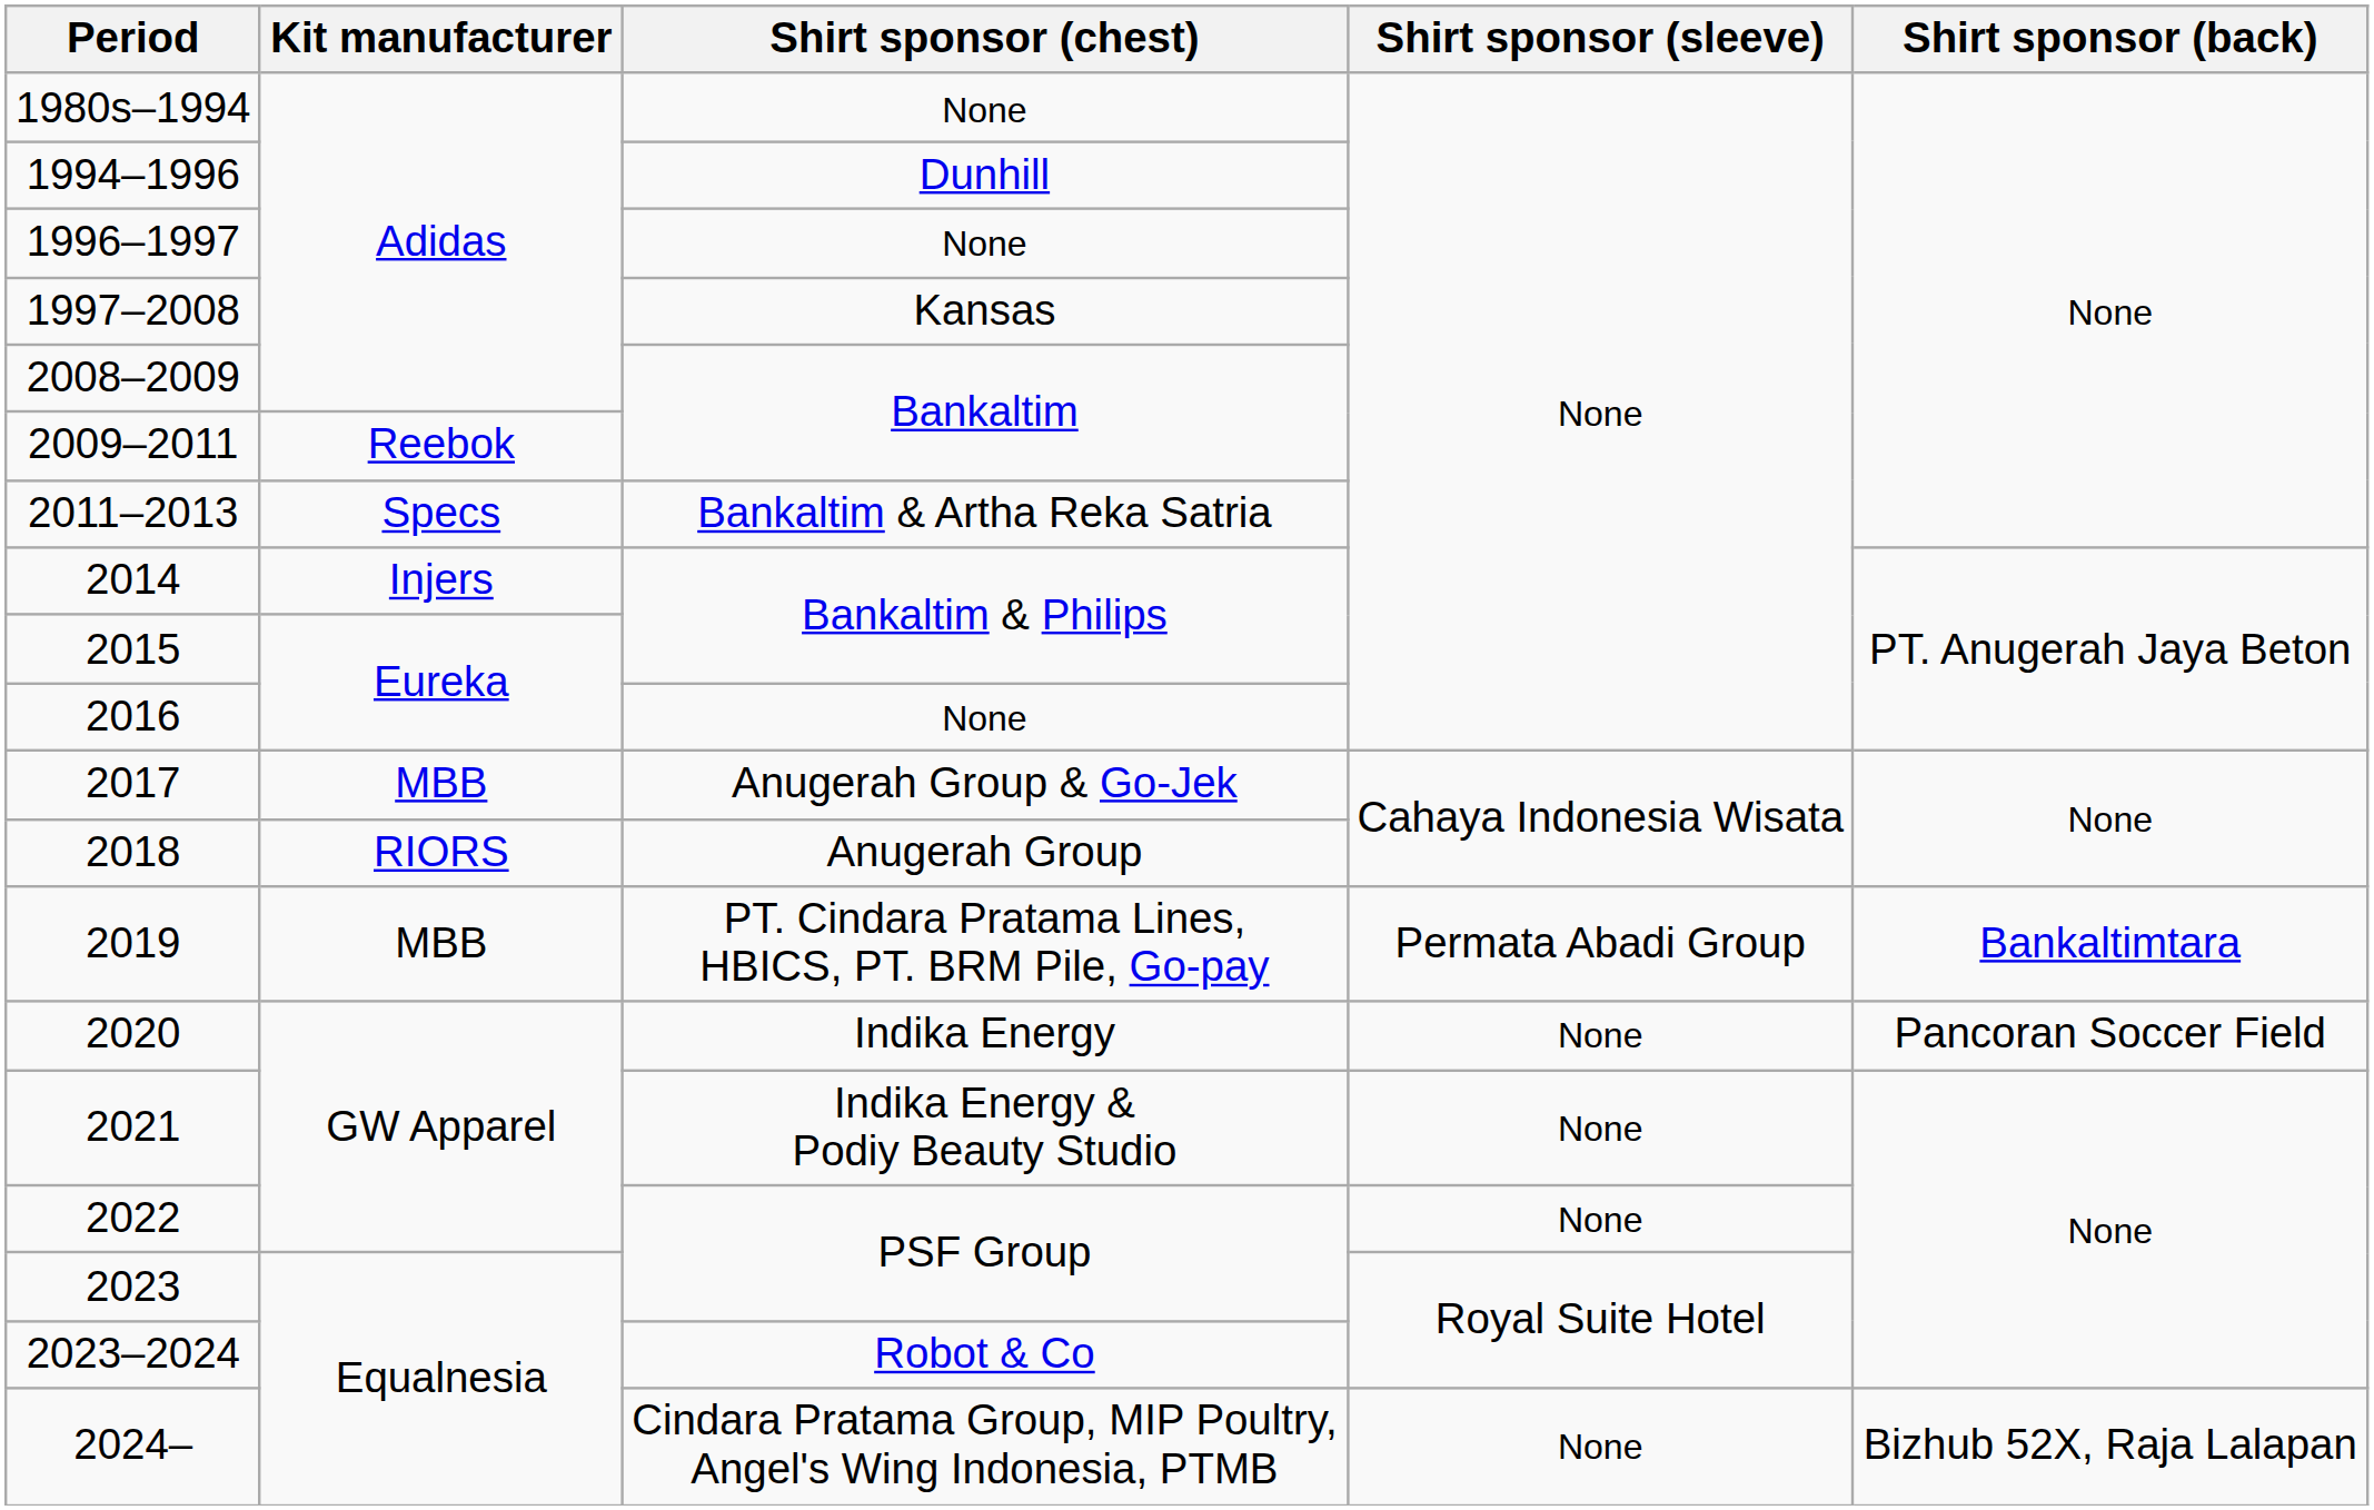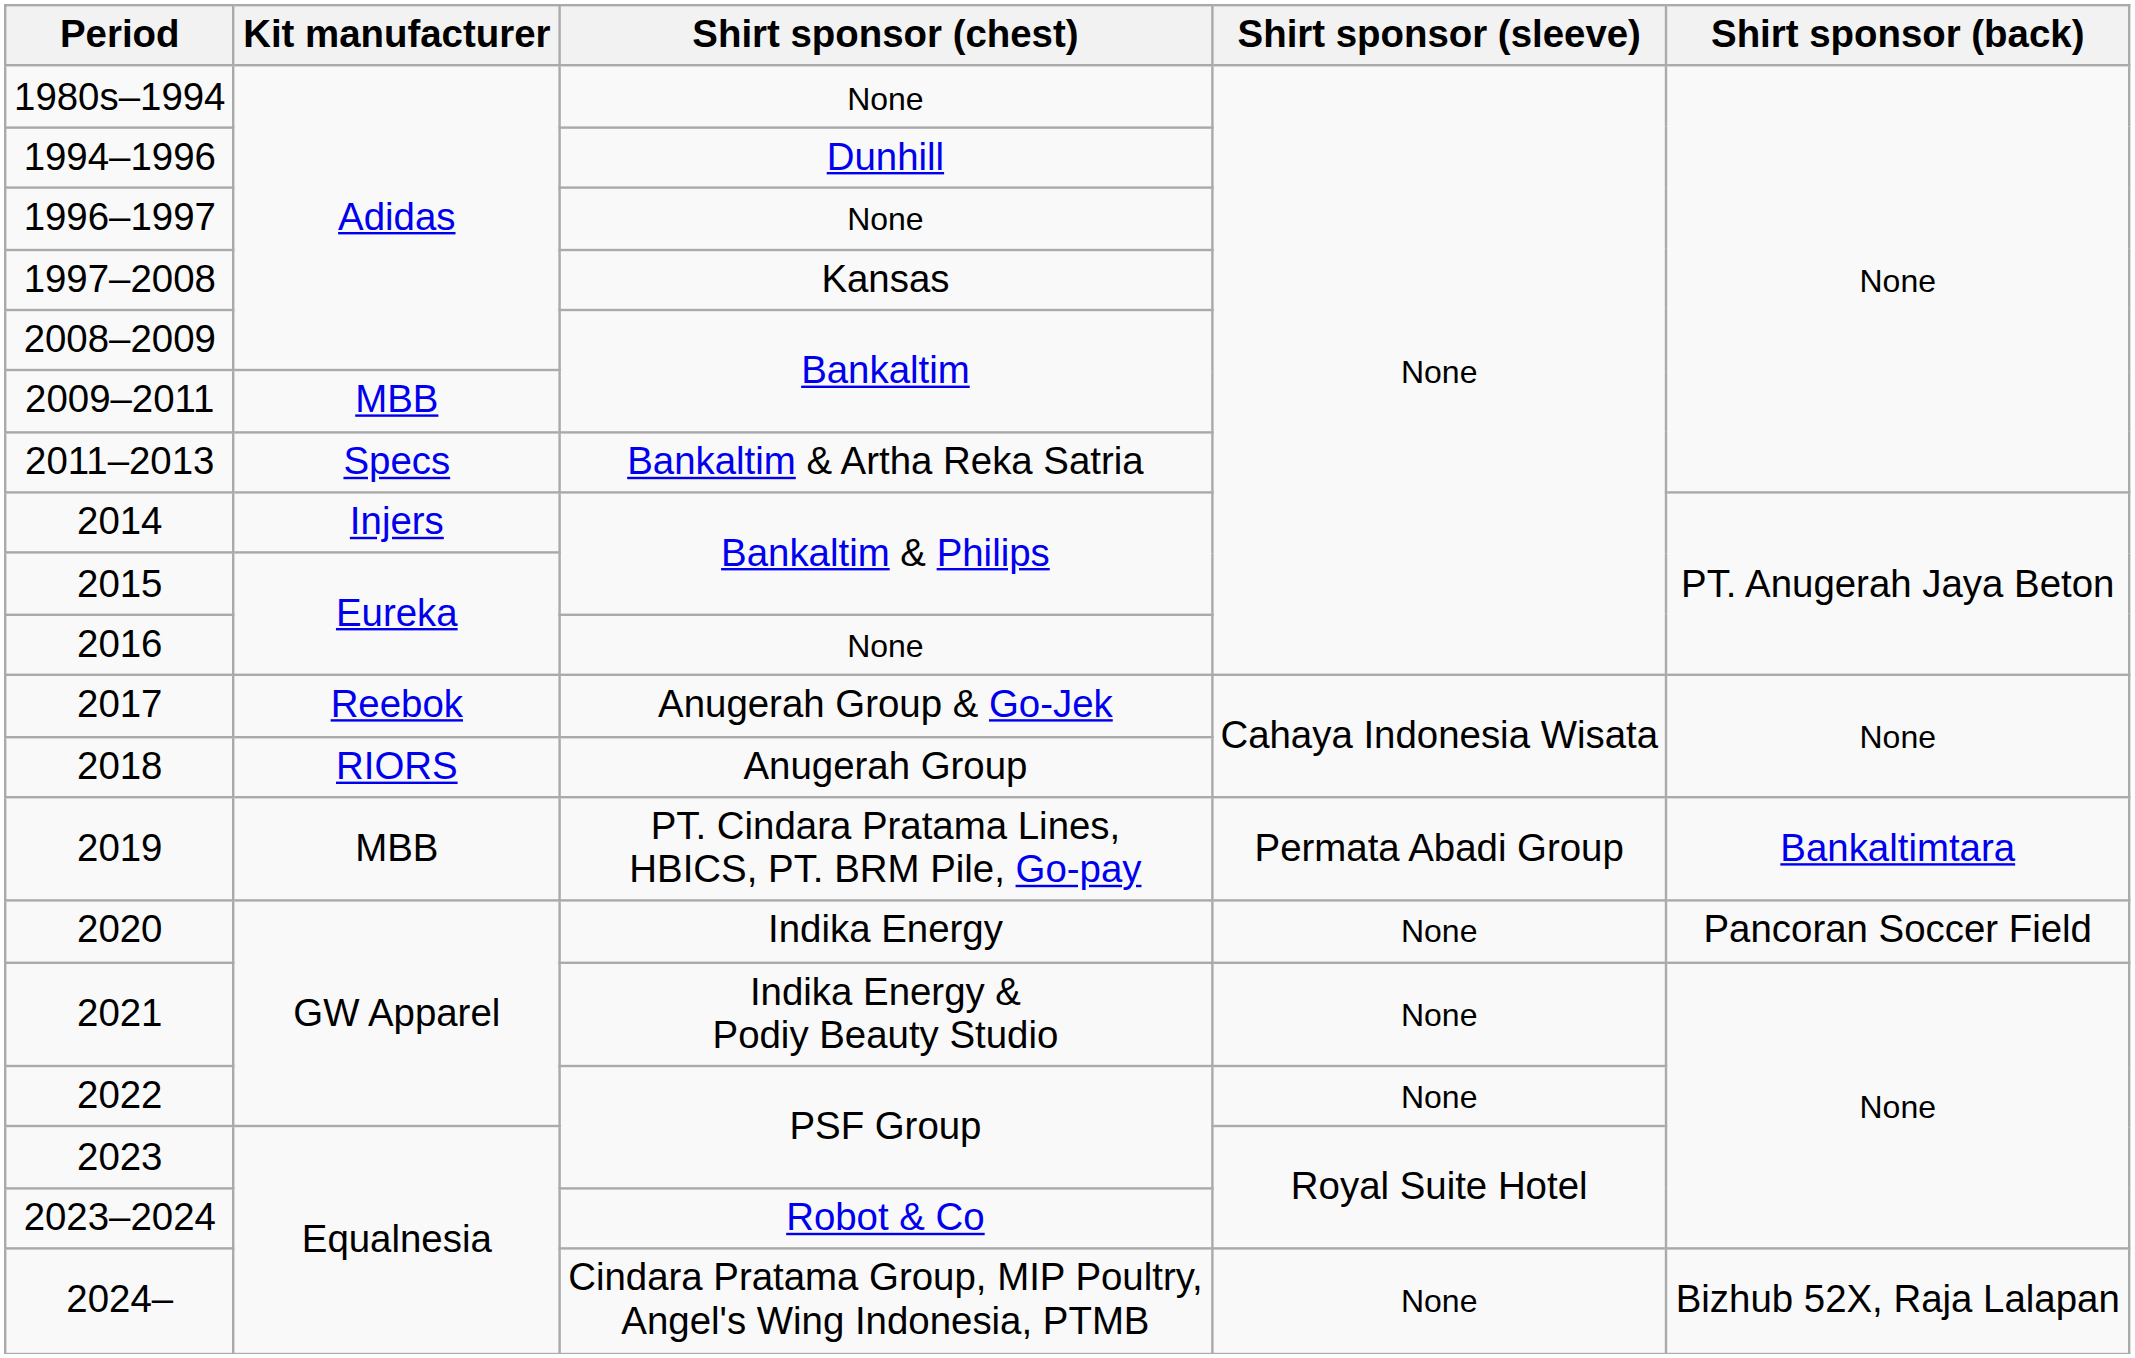2009–2011 | Kit manufacturer: Reebok -> MBB
2017 | Kit manufacturer: MBB -> Reebok
